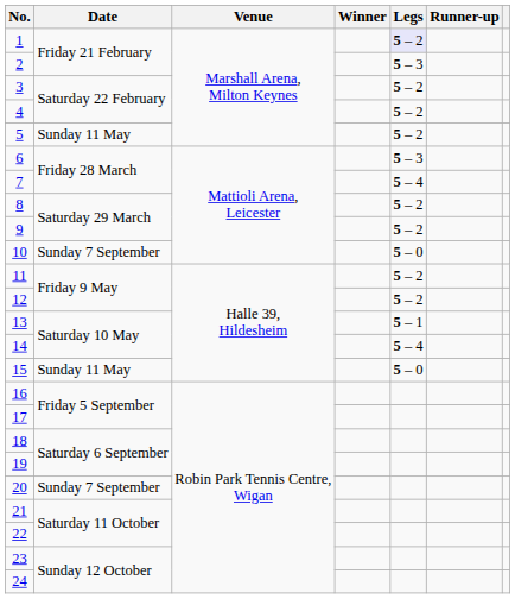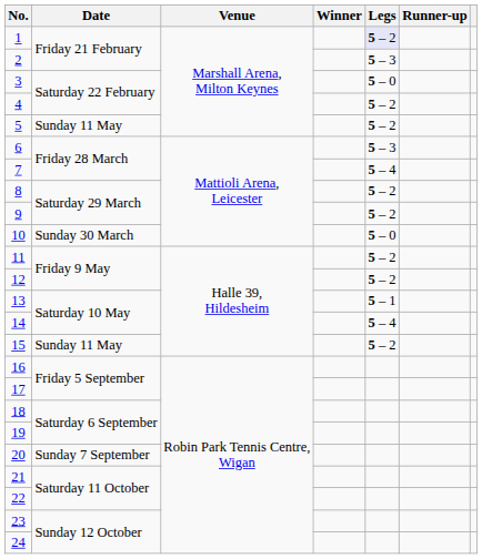3 | Legs: 5 – 2 -> 5 – 0
10 | Date: Sunday 7 September -> Sunday 30 March
15 | Legs: 5 – 0 -> 5 – 2
